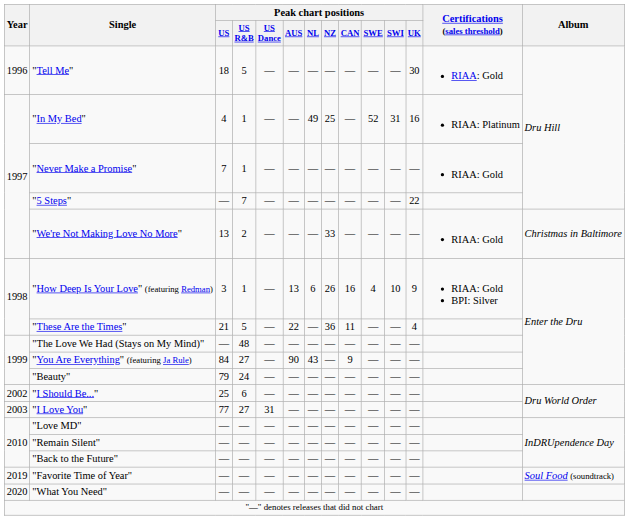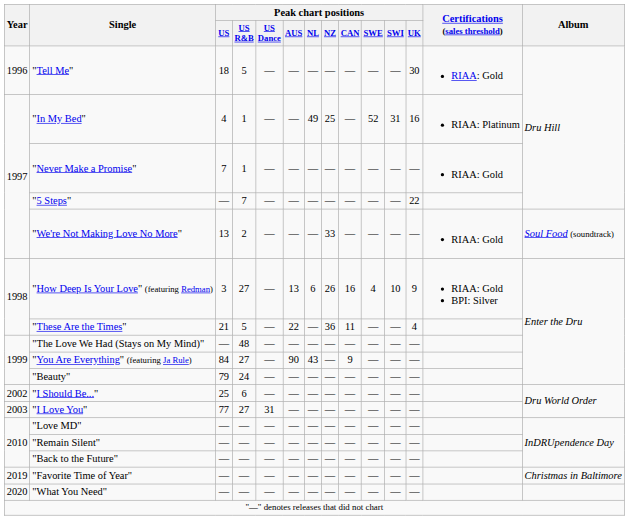"We're Not Making Love No More" | Album: Christmas in Baltimore -> Soul Food (soundtrack)
"How Deep Is Your Love" (featuring Redman) | Peak chart positions / US R&B: 1 -> 27
"Favorite Time of Year" | Album: Soul Food (soundtrack) -> Christmas in Baltimore
